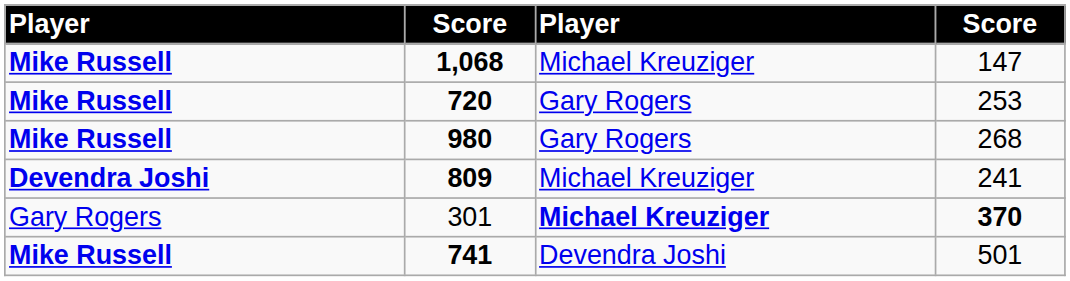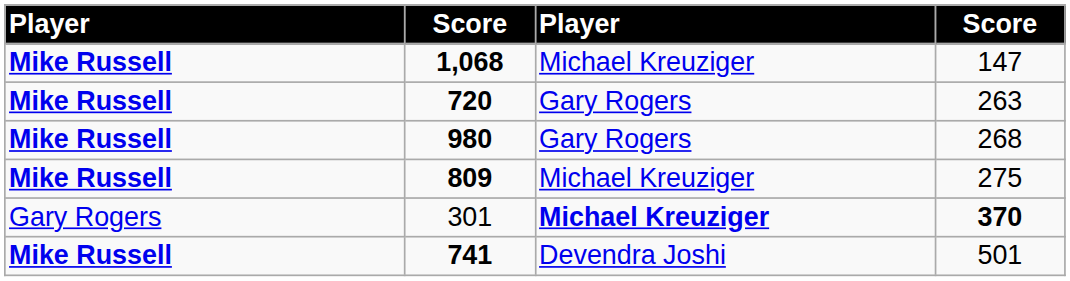720 | column 4: 253 -> 263
809 | column 1: Devendra Joshi -> Mike Russell
809 | column 4: 241 -> 275
